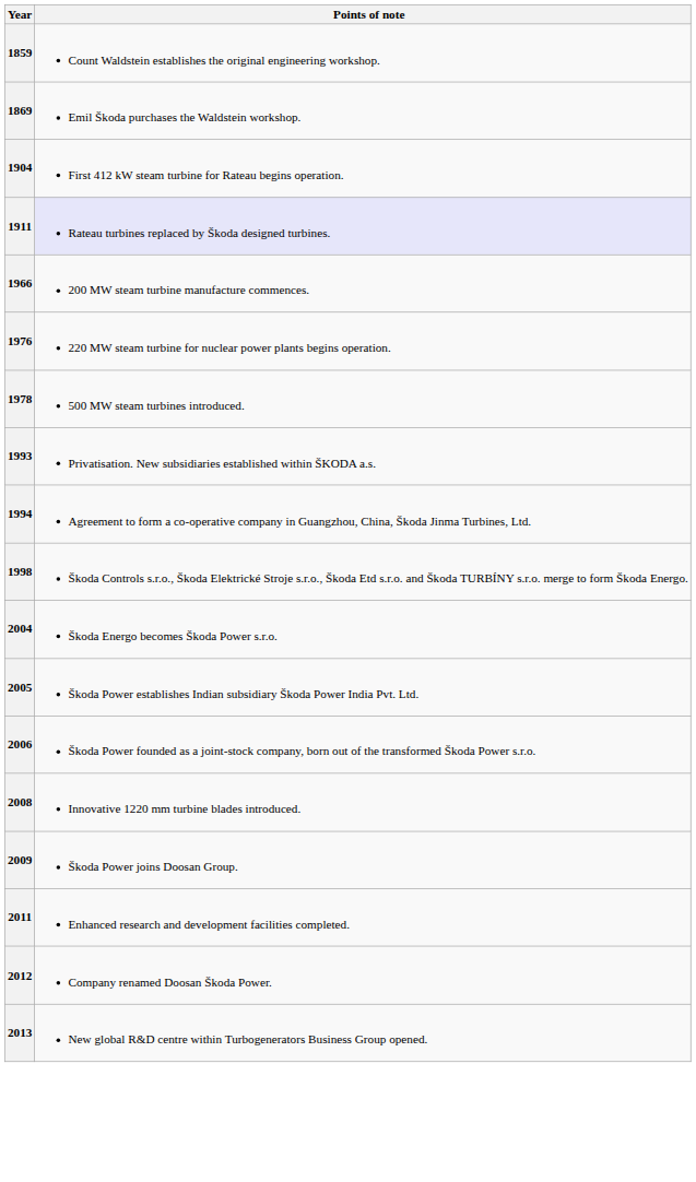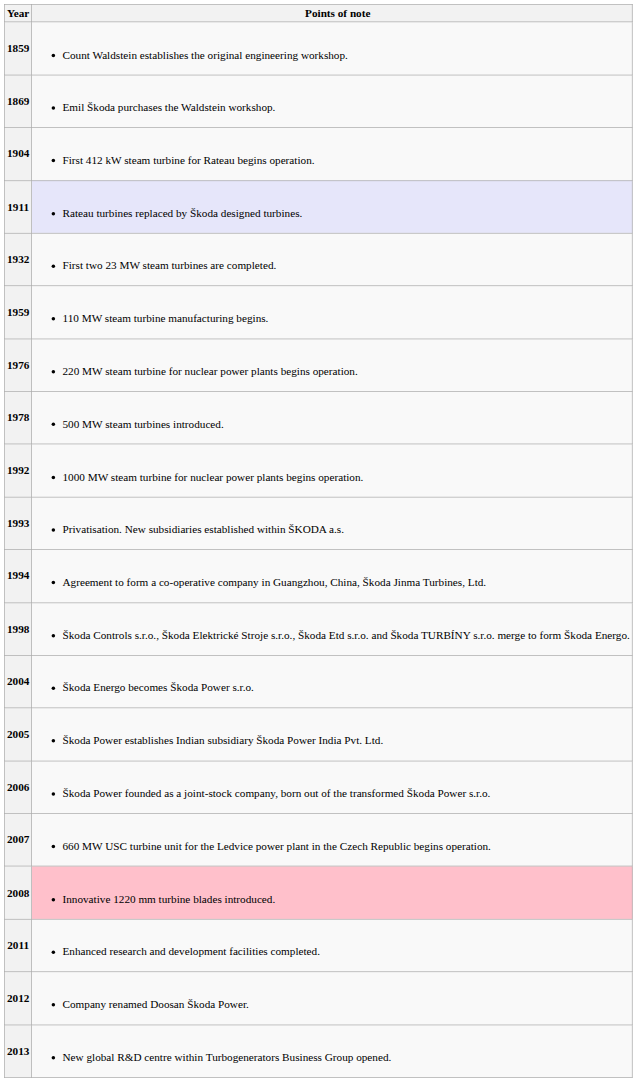+ row: 1932 | First two 23 MW steam turbines are completed.
+ row: 1959 | 110 MW steam turbine manufacturing begins.
- row: 1966 | 200 MW steam turbine manufacture commences.
+ row: 1992 | 1000 MW steam turbine for nuclear power plants begins operation.
+ row: 2007 | 660 MW USC turbine unit for the Ledvice power plant in the Czech Republic begins operation.
2008 | Points of note: no background -> pink background
- row: 2009 | Škoda Power joins Doosan Group.
